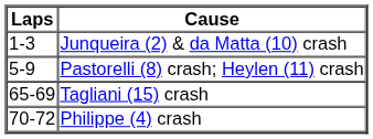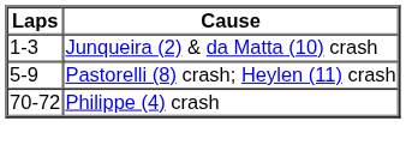- row: 65-69 | Tagliani (15) crash
